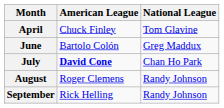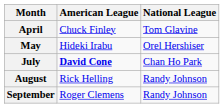+ row: May | Hideki Irabu | Orel Hershiser
- row: June | Bartolo Colón | Greg Maddux
August | American League: Roger Clemens -> Rick Helling
September | American League: Rick Helling -> Roger Clemens
